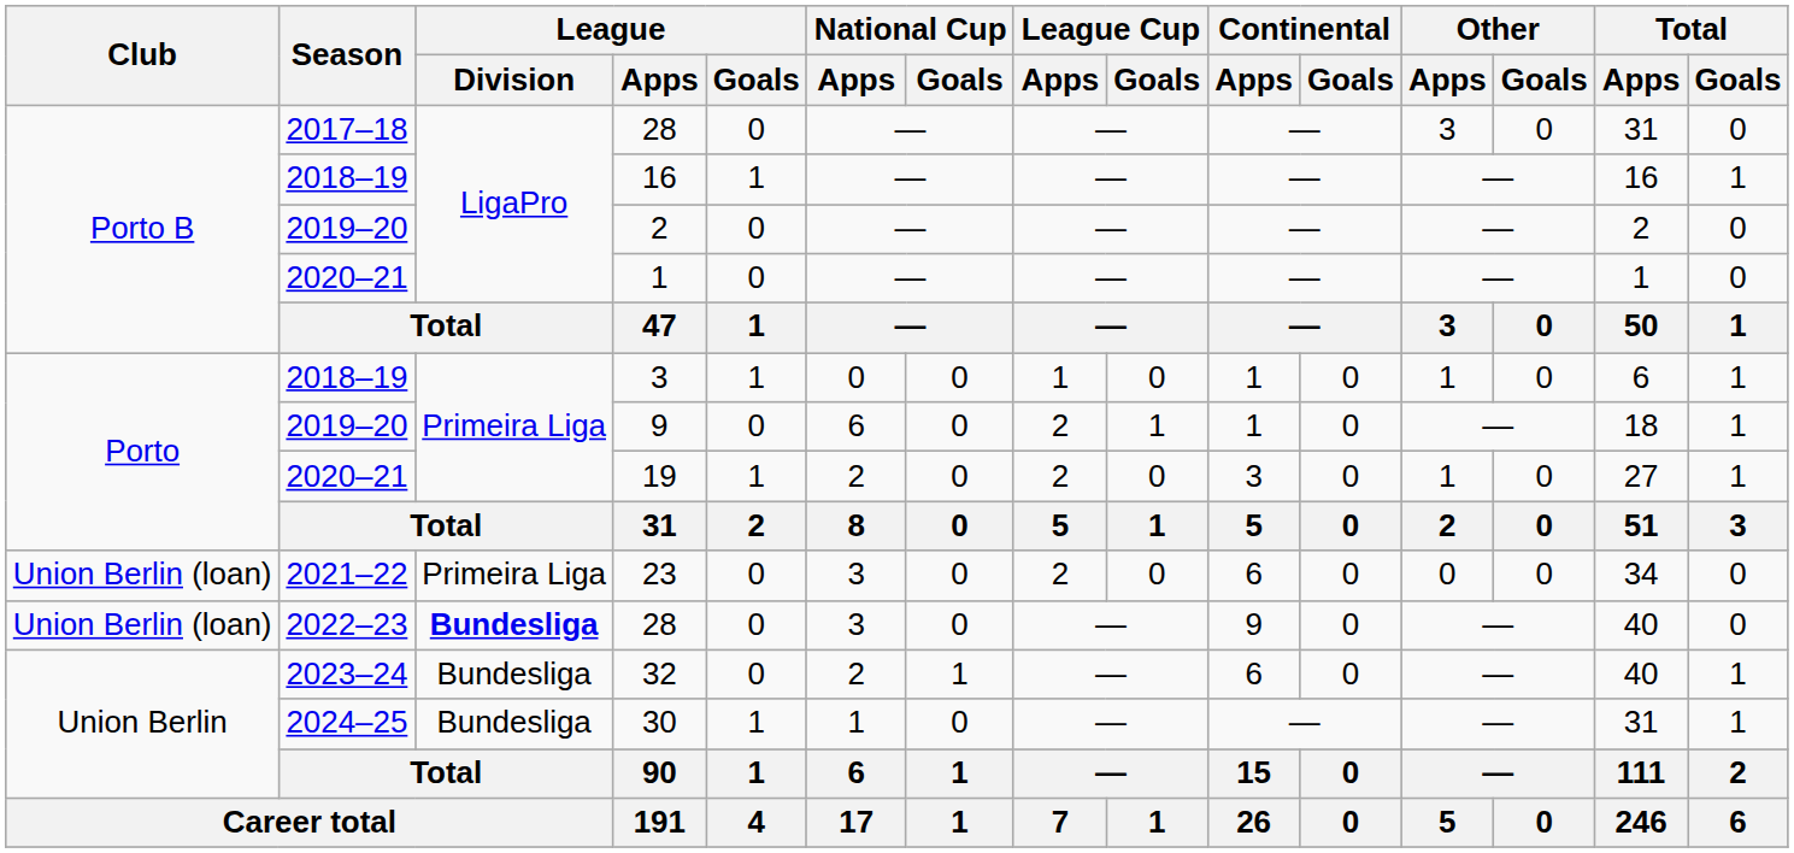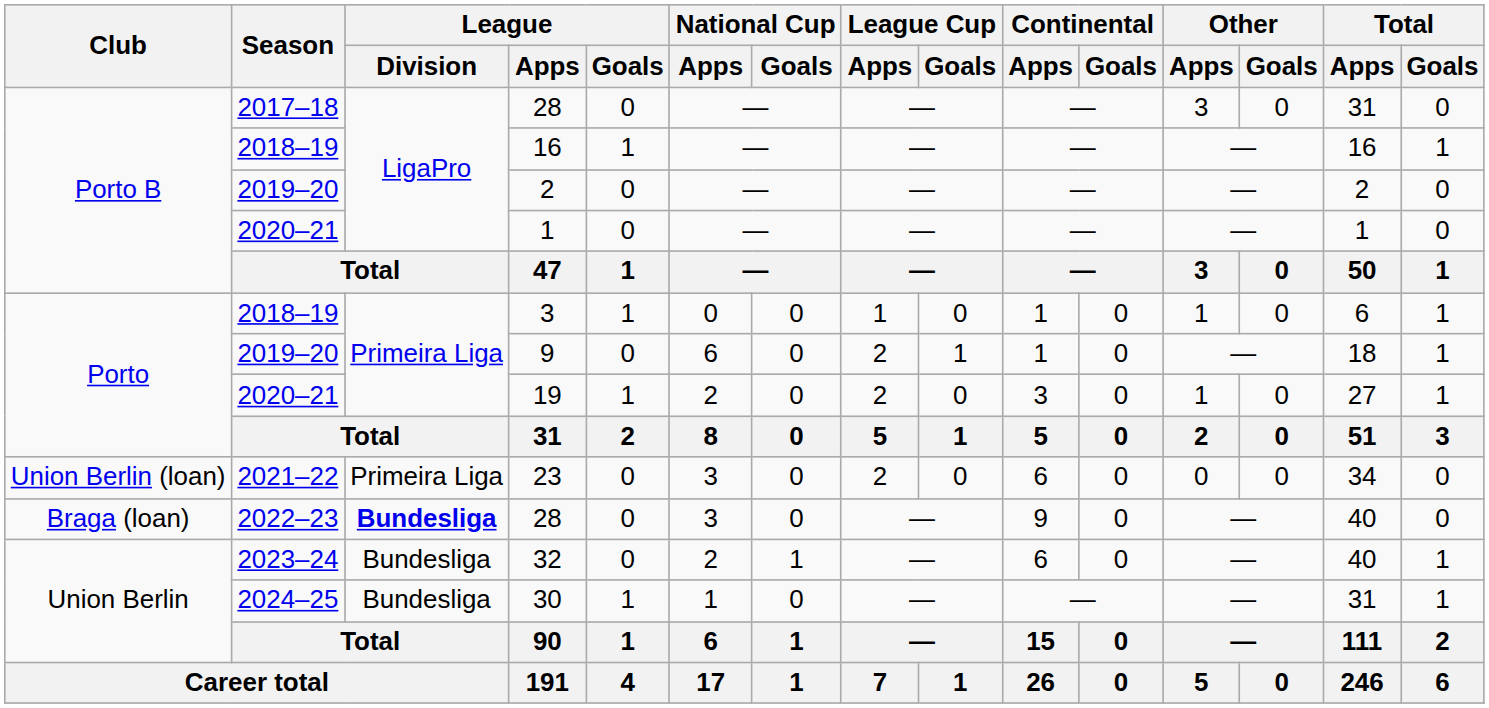2022–23 / 28 | Club: Union Berlin (loan) -> Braga (loan)
